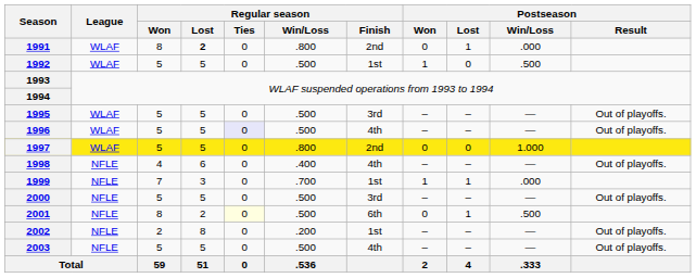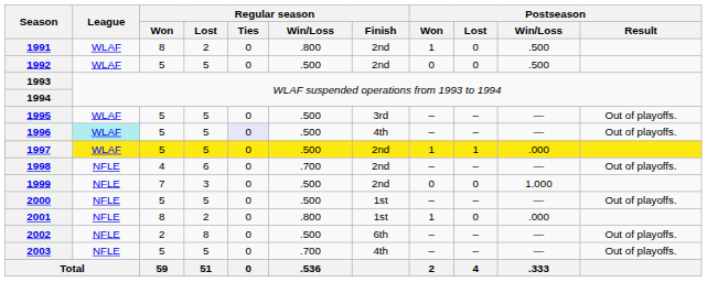1991 | Regular season / Lost: bold -> normal
1991 | Postseason / Won: 0 -> 1
1991 | Postseason / Lost: 1 -> 0
1991 | Postseason / Win/Loss: .000 -> .500
1992 | Regular season / Finish: 1st -> 2nd
1992 | Postseason / Won: 1 -> 0
1996 | League: no background -> paleturquoise background
1997 | Regular season / Win/Loss: .800 -> .500
1997 | Postseason / Won: 0 -> 1
1997 | Postseason / Lost: 0 -> 1
1997 | Postseason / Win/Loss: 1.000 -> .000
1998 | Regular season / Win/Loss: .400 -> .700
1998 | Regular season / Finish: 4th -> 2nd
1999 | Regular season / Win/Loss: .700 -> .500
1999 | Regular season / Finish: 1st -> 2nd
1999 | Postseason / Won: 1 -> 0
1999 | Postseason / Lost: 1 -> 0
1999 | Postseason / Win/Loss: .000 -> 1.000
2000 | Regular season / Finish: 3rd -> 1st
2001 | Regular season / Ties: lightyellow background -> no background
2001 | Regular season / Win/Loss: .500 -> .800
2001 | Regular season / Finish: 6th -> 1st
2001 | Postseason / Won: 0 -> 1
2001 | Postseason / Lost: 1 -> 0
2001 | Postseason / Win/Loss: .500 -> .000
2002 | Regular season / Win/Loss: .200 -> .500
2002 | Regular season / Finish: 1st -> 6th
2003 | Regular season / Win/Loss: .500 -> .700
